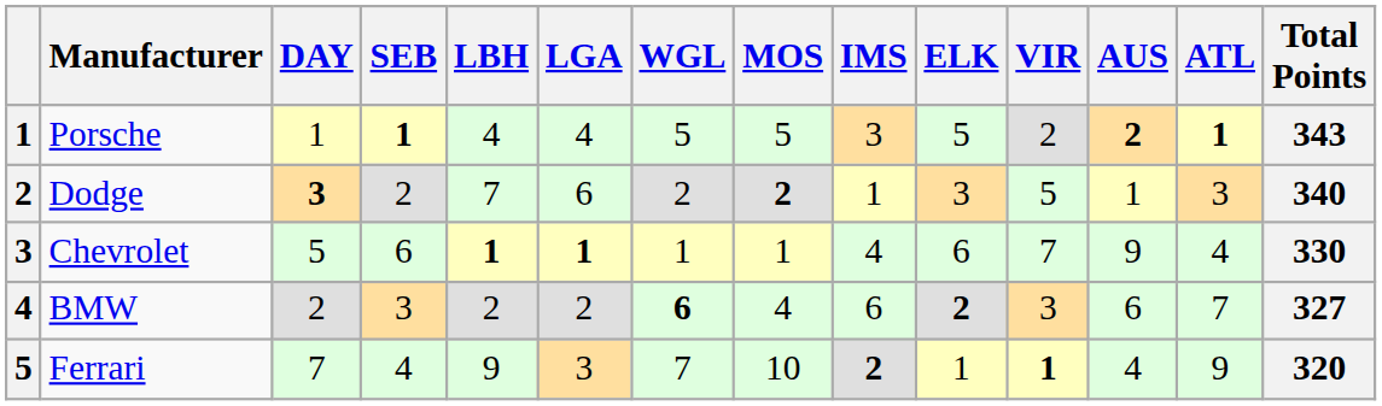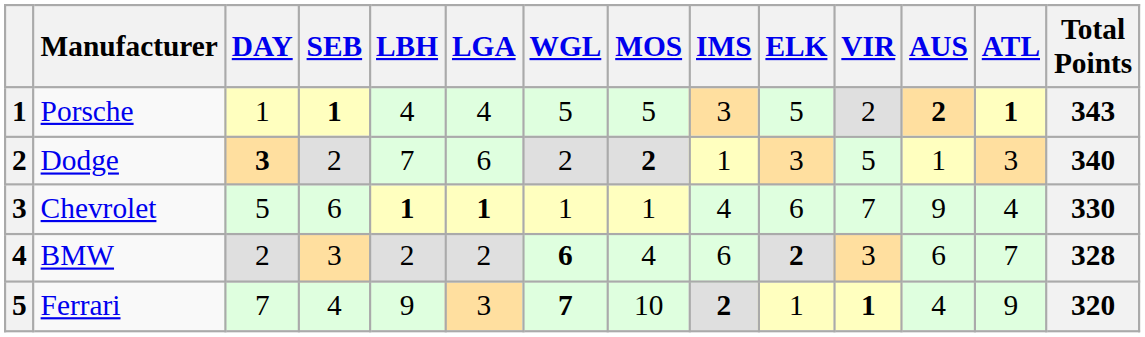BMW | Total Points: 327 -> 328
Ferrari | WGL: normal -> bold
